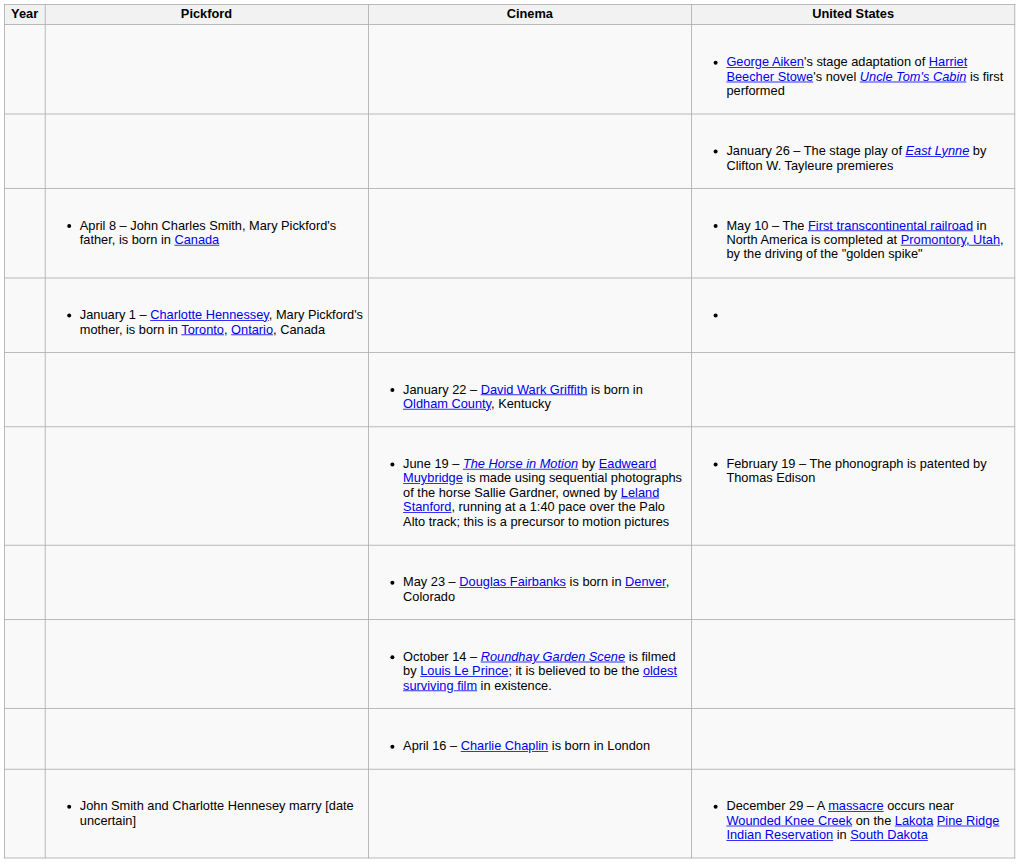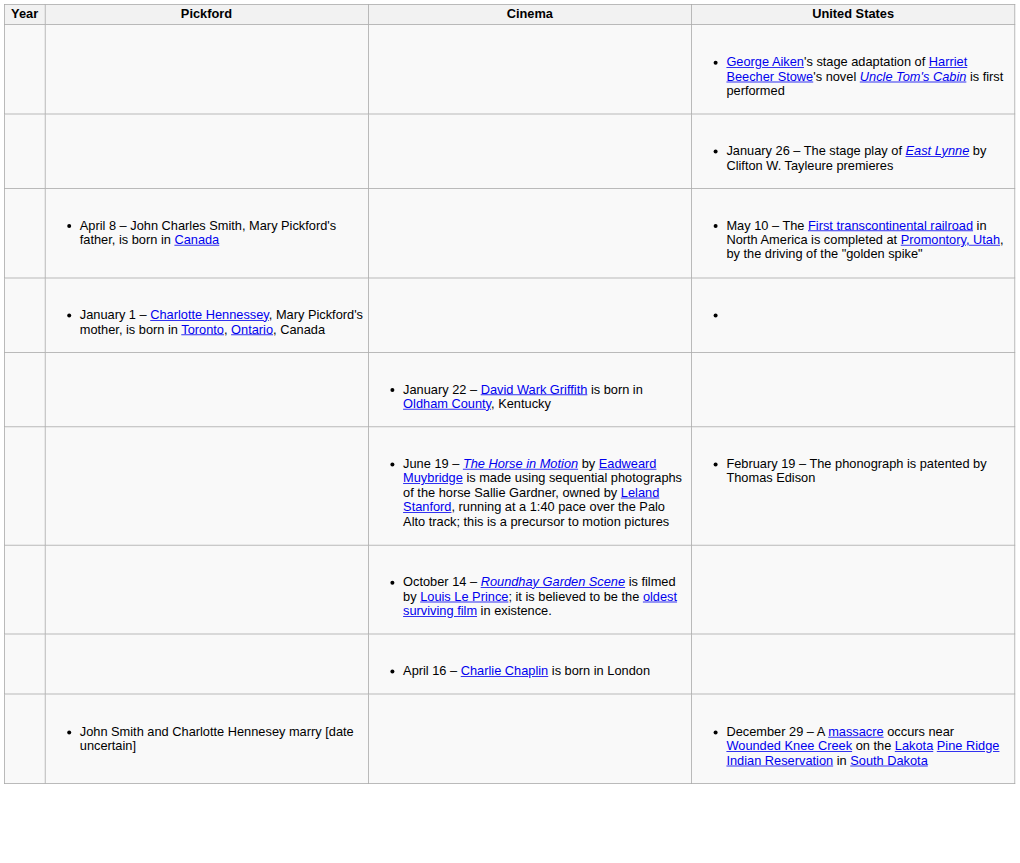- row: May 23 – Douglas Fairbanks is born in Denver, Colorado
